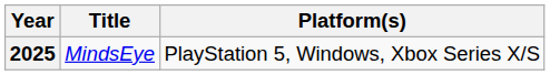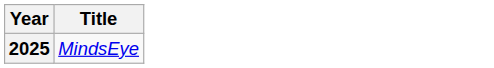- column: Platform(s) | PlayStation 5, Windows, Xbox Series X/S
